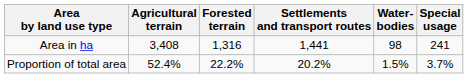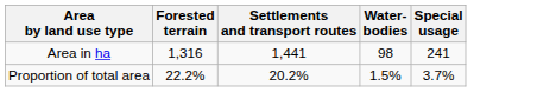- column: Agricultural terrain | 3,408 | 52.4%
